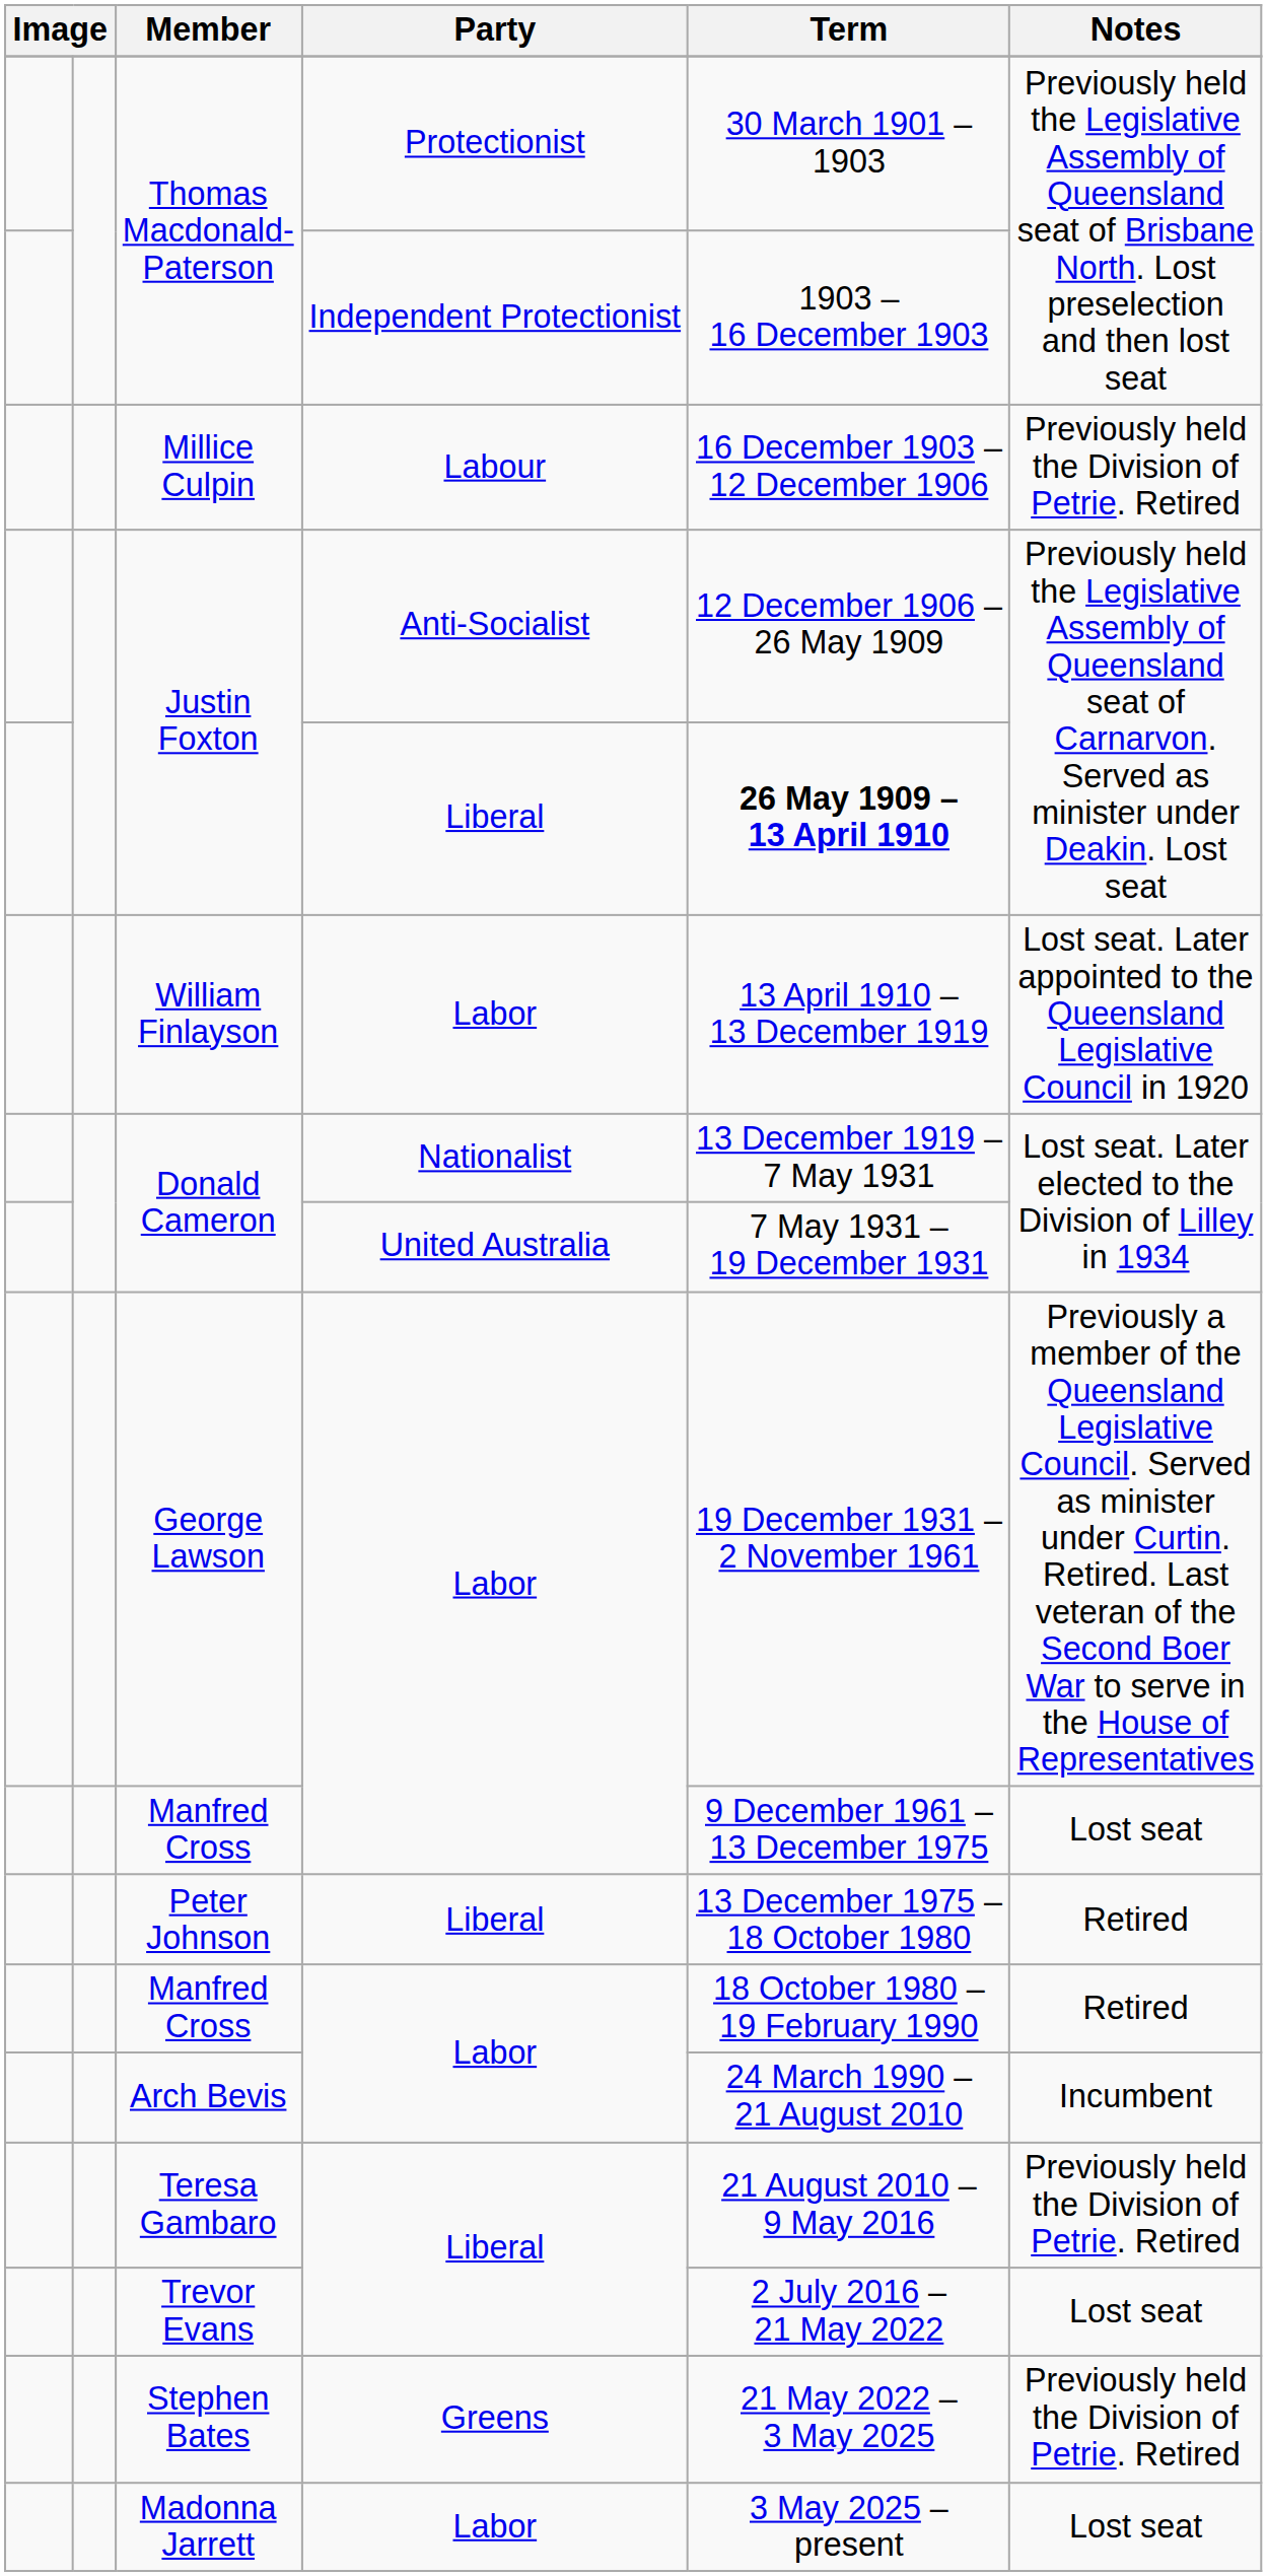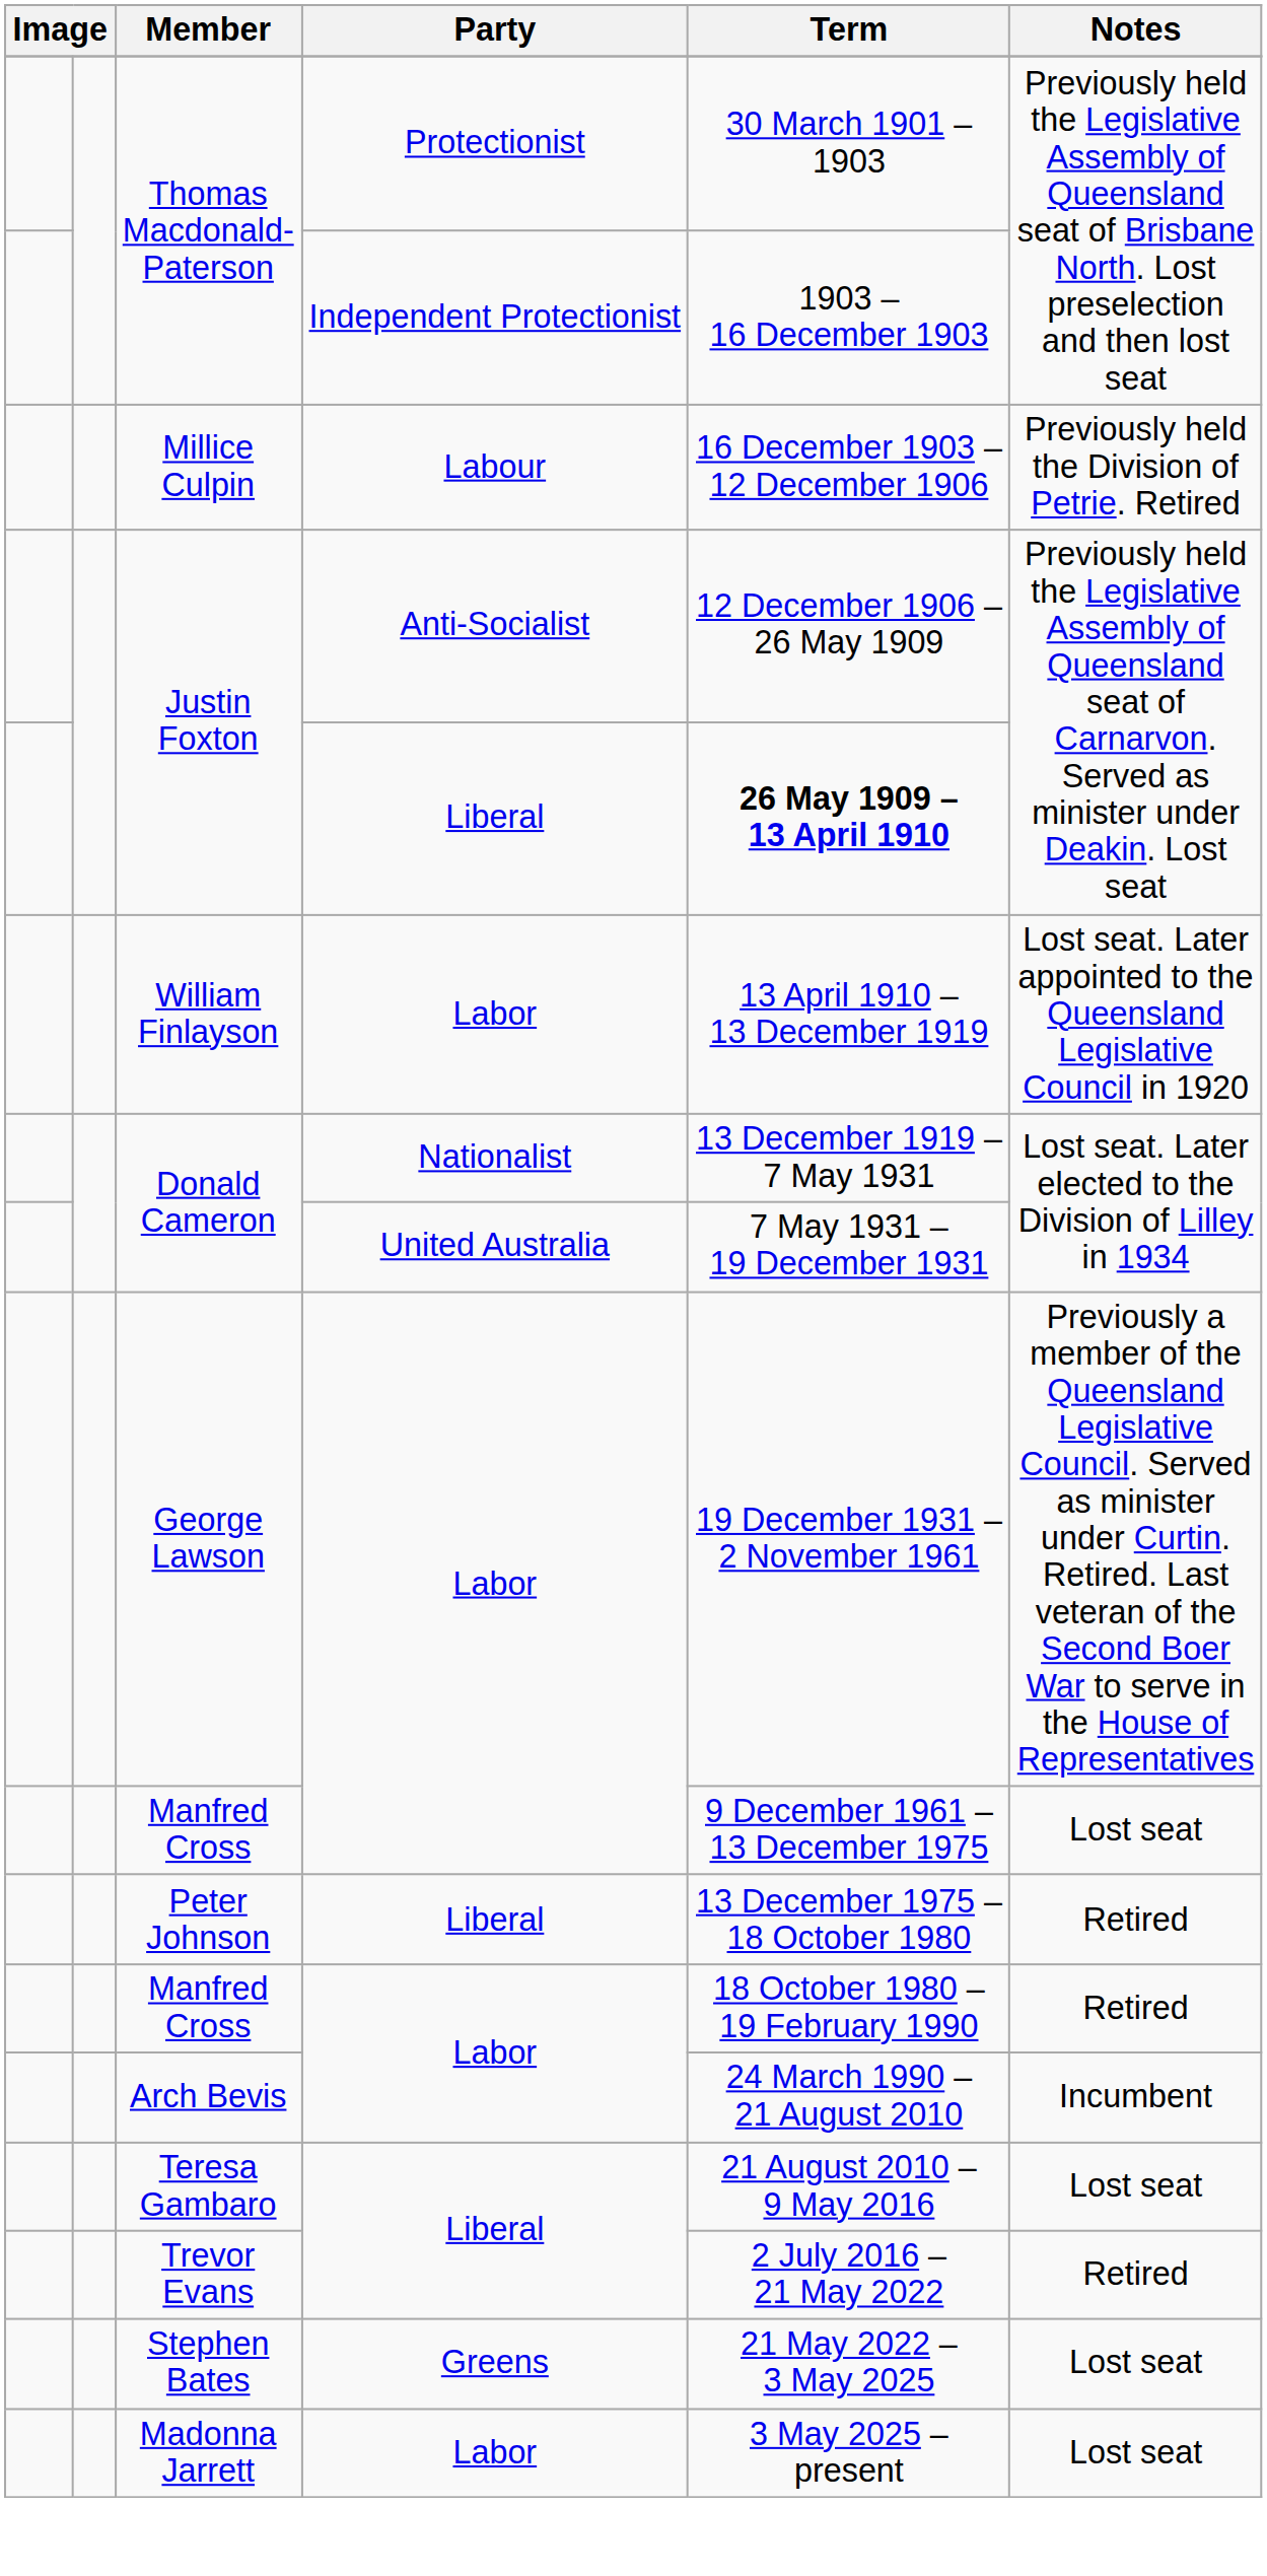Teresa Gambaro | Notes: Previously held the Division of Petrie. Retired -> Lost seat
Trevor Evans | Notes: Lost seat -> Retired
Stephen Bates | Notes: Previously held the Division of Petrie. Retired -> Lost seat
